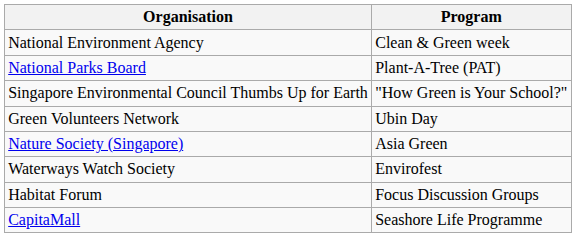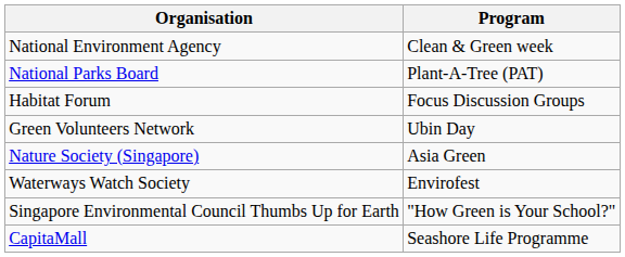rows swapped: Singapore Environmental Council Thumbs Up for Earth <-> Habitat Forum
